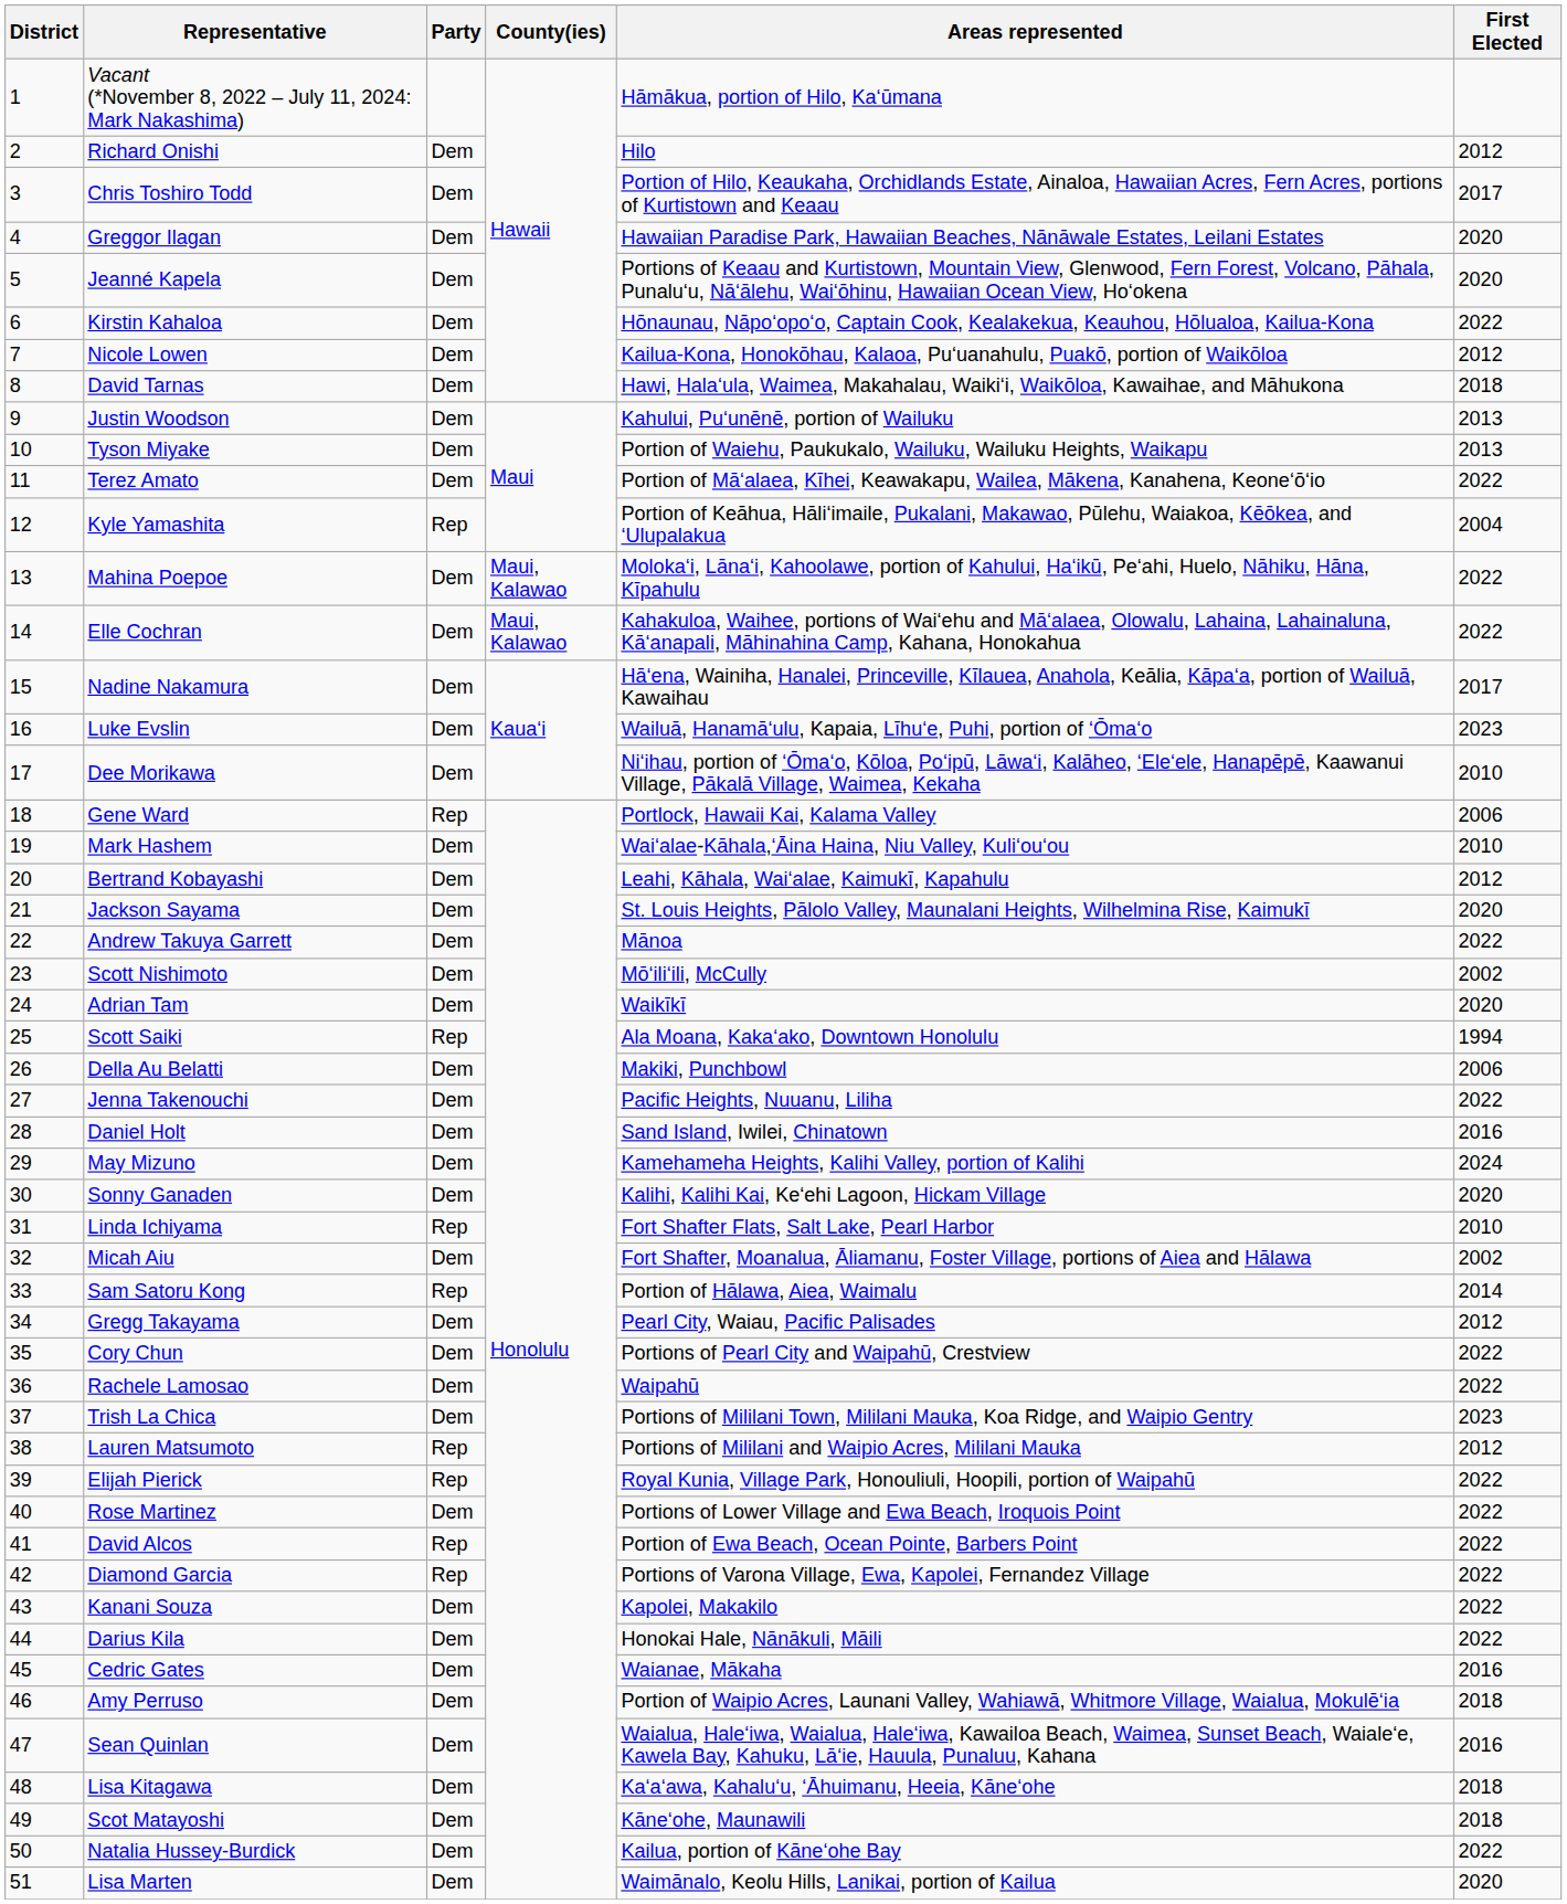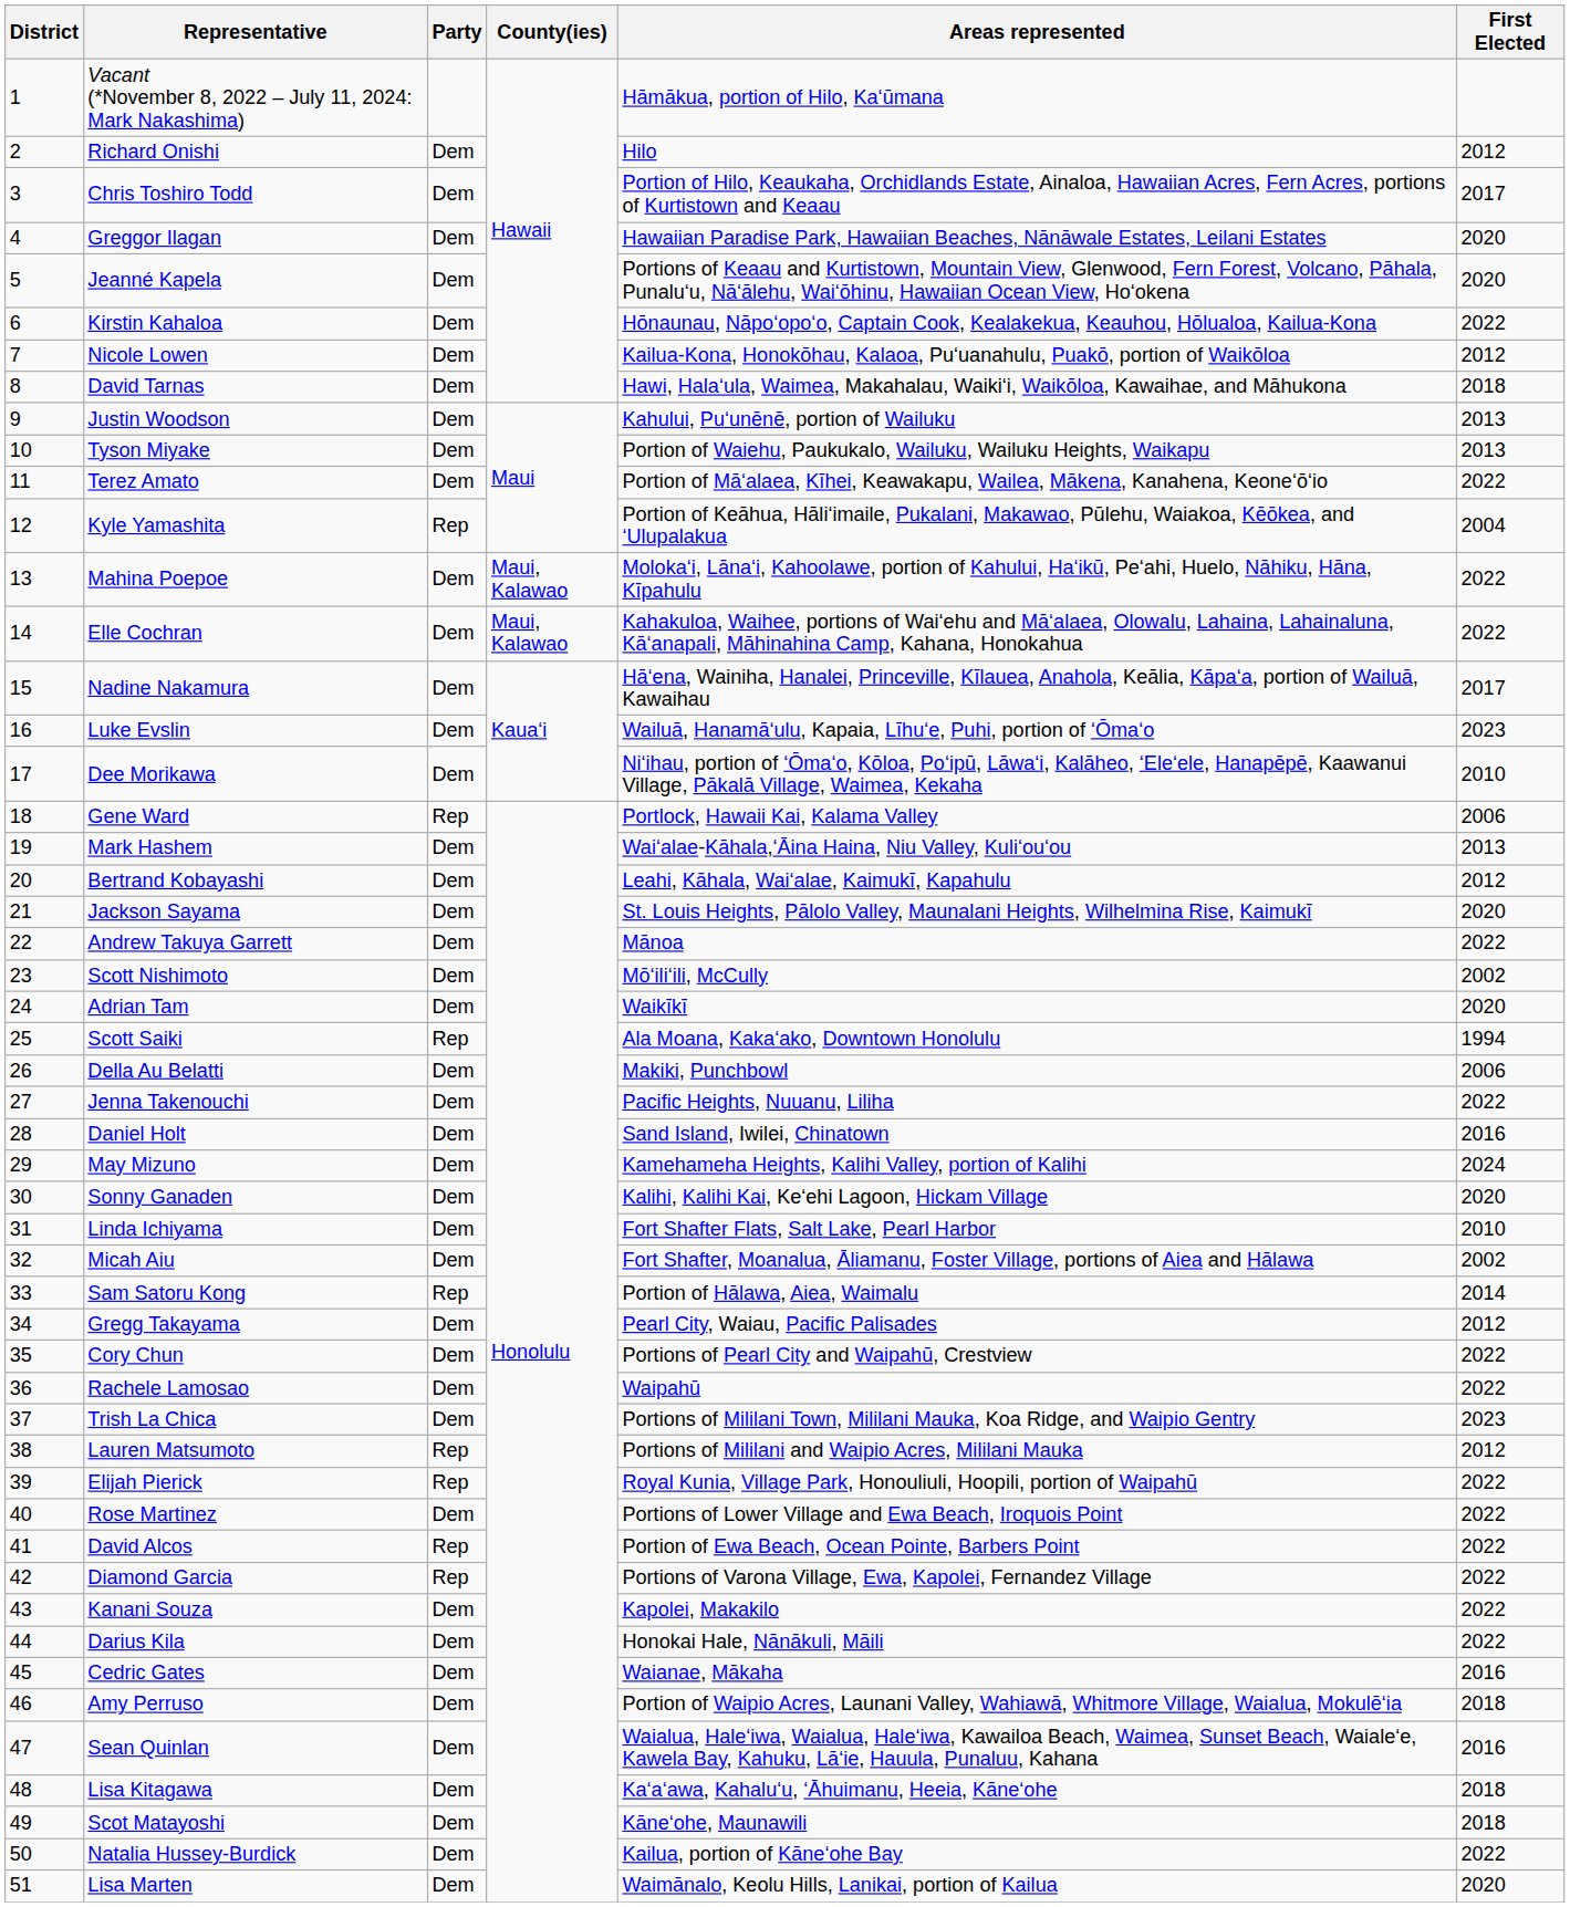Mark Hashem | First Elected: 2010 -> 2013
Linda Ichiyama | Party: Rep -> Dem
